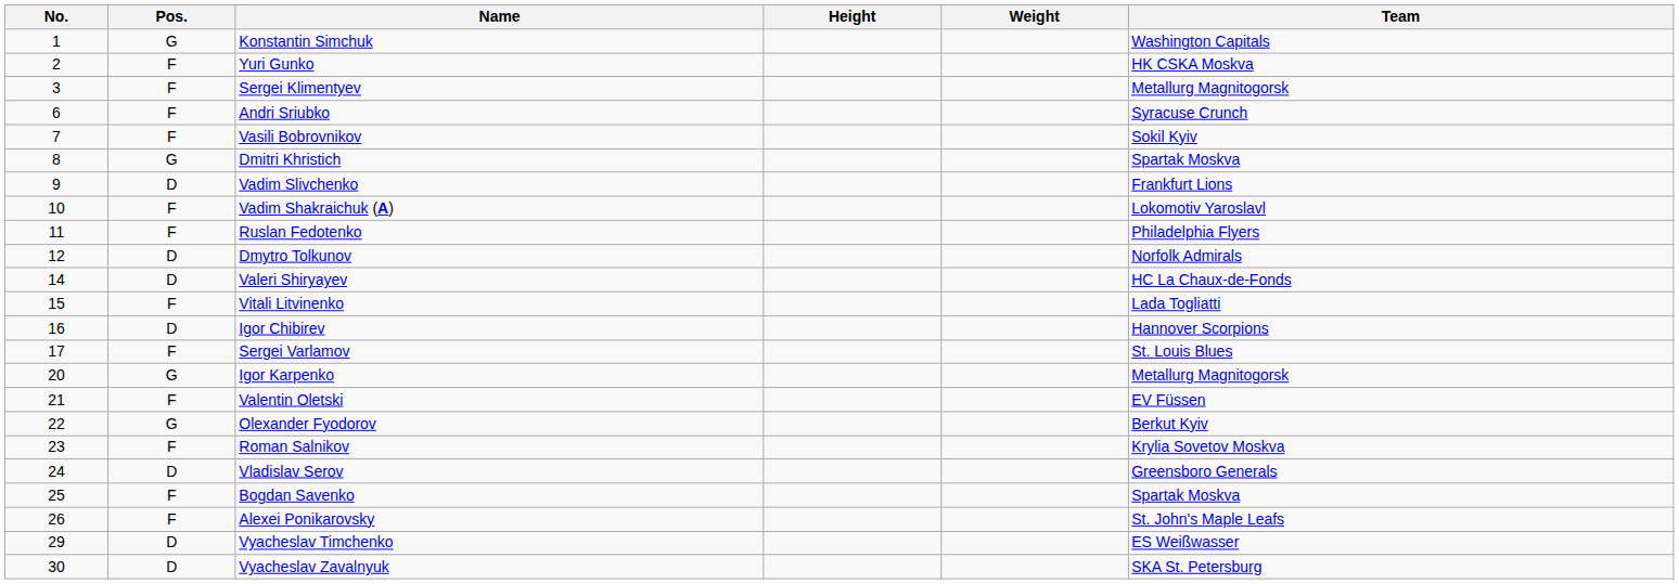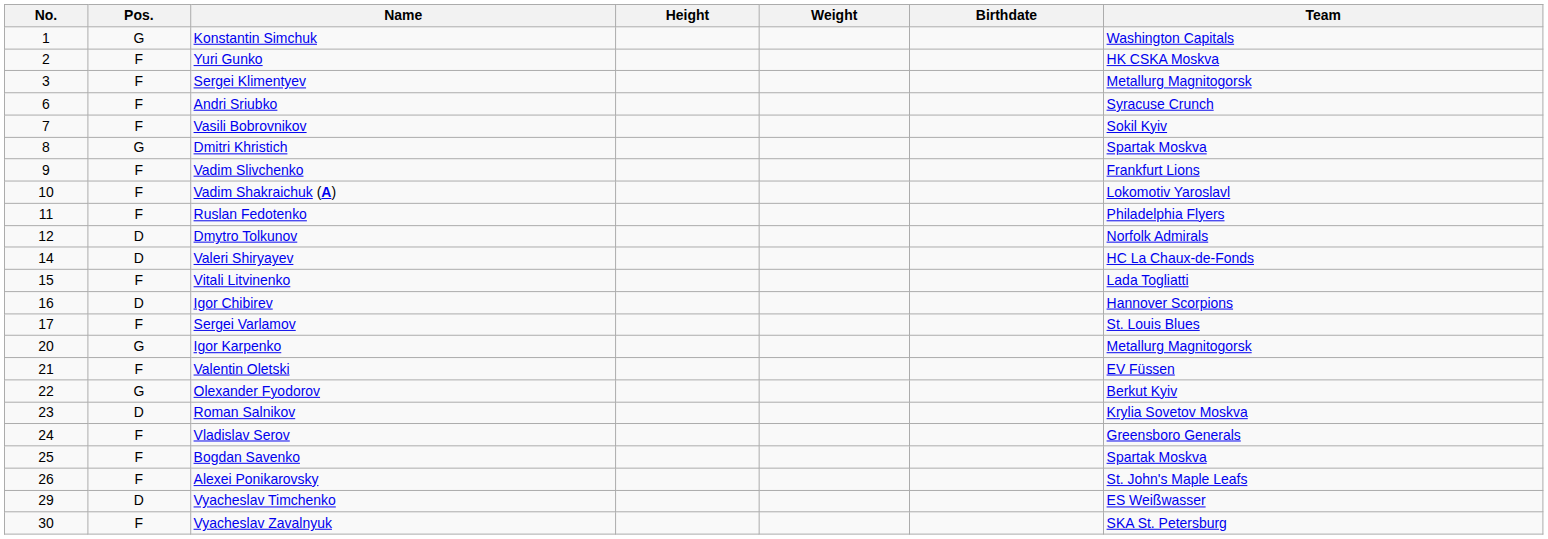+ column: Birthdate
Vadim Slivchenko | Pos.: D -> F
Roman Salnikov | Pos.: F -> D
Vladislav Serov | Pos.: D -> F
Vyacheslav Zavalnyuk | Pos.: D -> F
